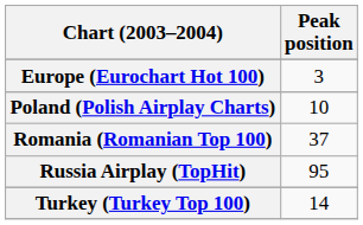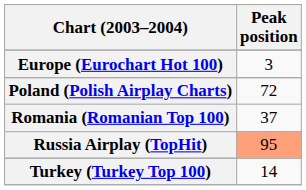Poland (Polish Airplay Charts) | Peak position: 10 -> 72
Russia Airplay (TopHit) | Peak position: no background -> lightsalmon background
